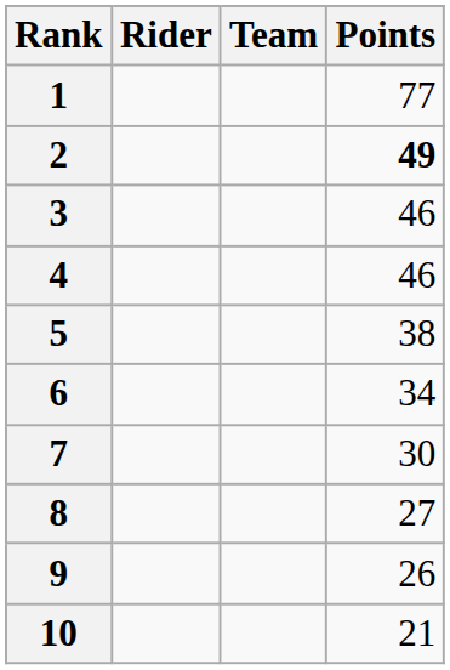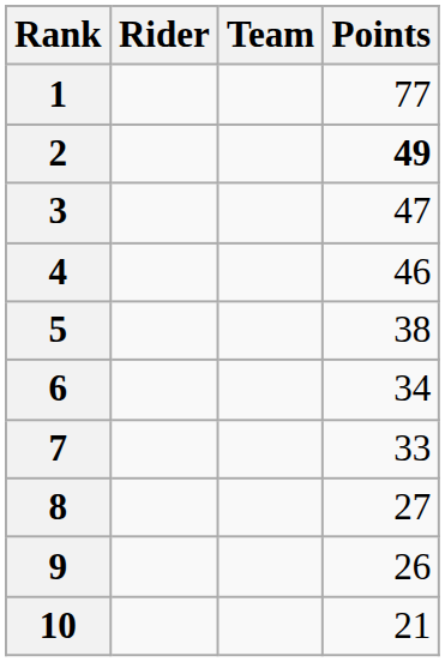3 | Points: 46 -> 47
7 | Points: 30 -> 33
